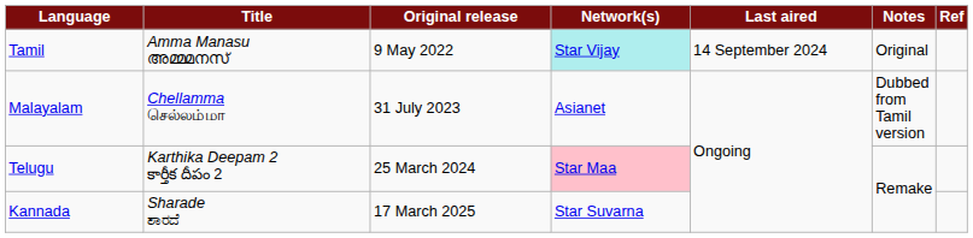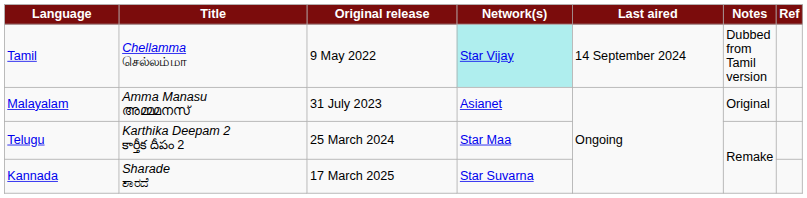Tamil | Title: Amma Manasu അമ്മമനസ് -> Chellamma செல்லம்மா
Tamil | Notes: Original -> Dubbed from Tamil version
Malayalam | Title: Chellamma செல்லம்மா -> Amma Manasu അമ്മമനസ്
Malayalam | Notes: Dubbed from Tamil version -> Original
Telugu | Network(s): pink background -> no background
